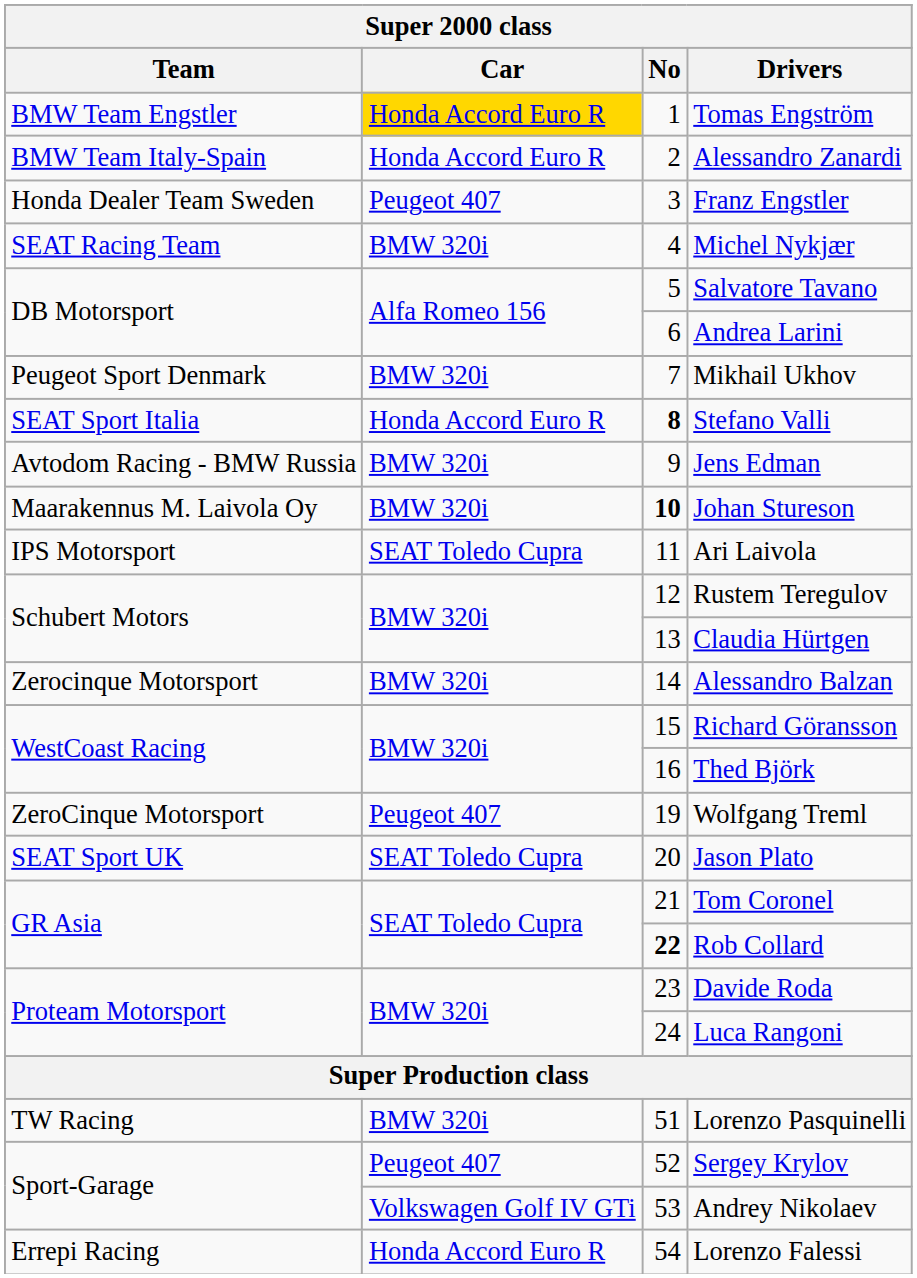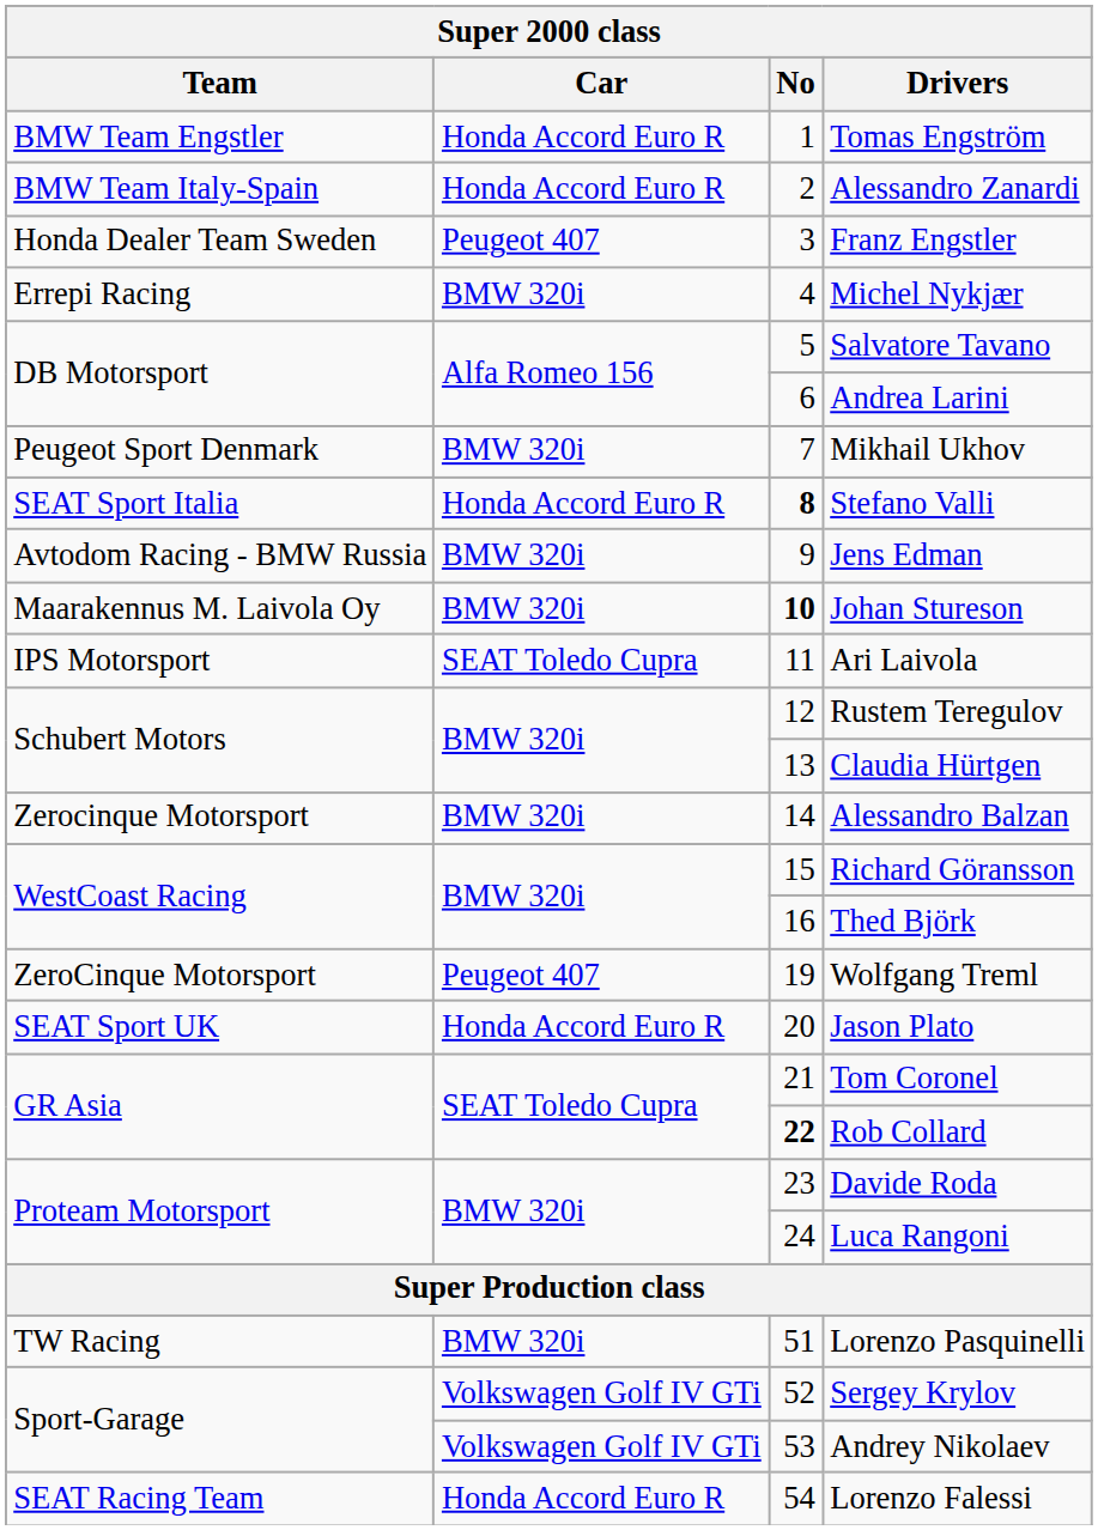Tomas Engström | Car: gold background -> no background
Michel Nykjær | Team: SEAT Racing Team -> Errepi Racing
Jason Plato | Car: SEAT Toledo Cupra -> Honda Accord Euro R
Sergey Krylov | Car: Peugeot 407 -> Volkswagen Golf IV GTi
Lorenzo Falessi | Team: Errepi Racing -> SEAT Racing Team
